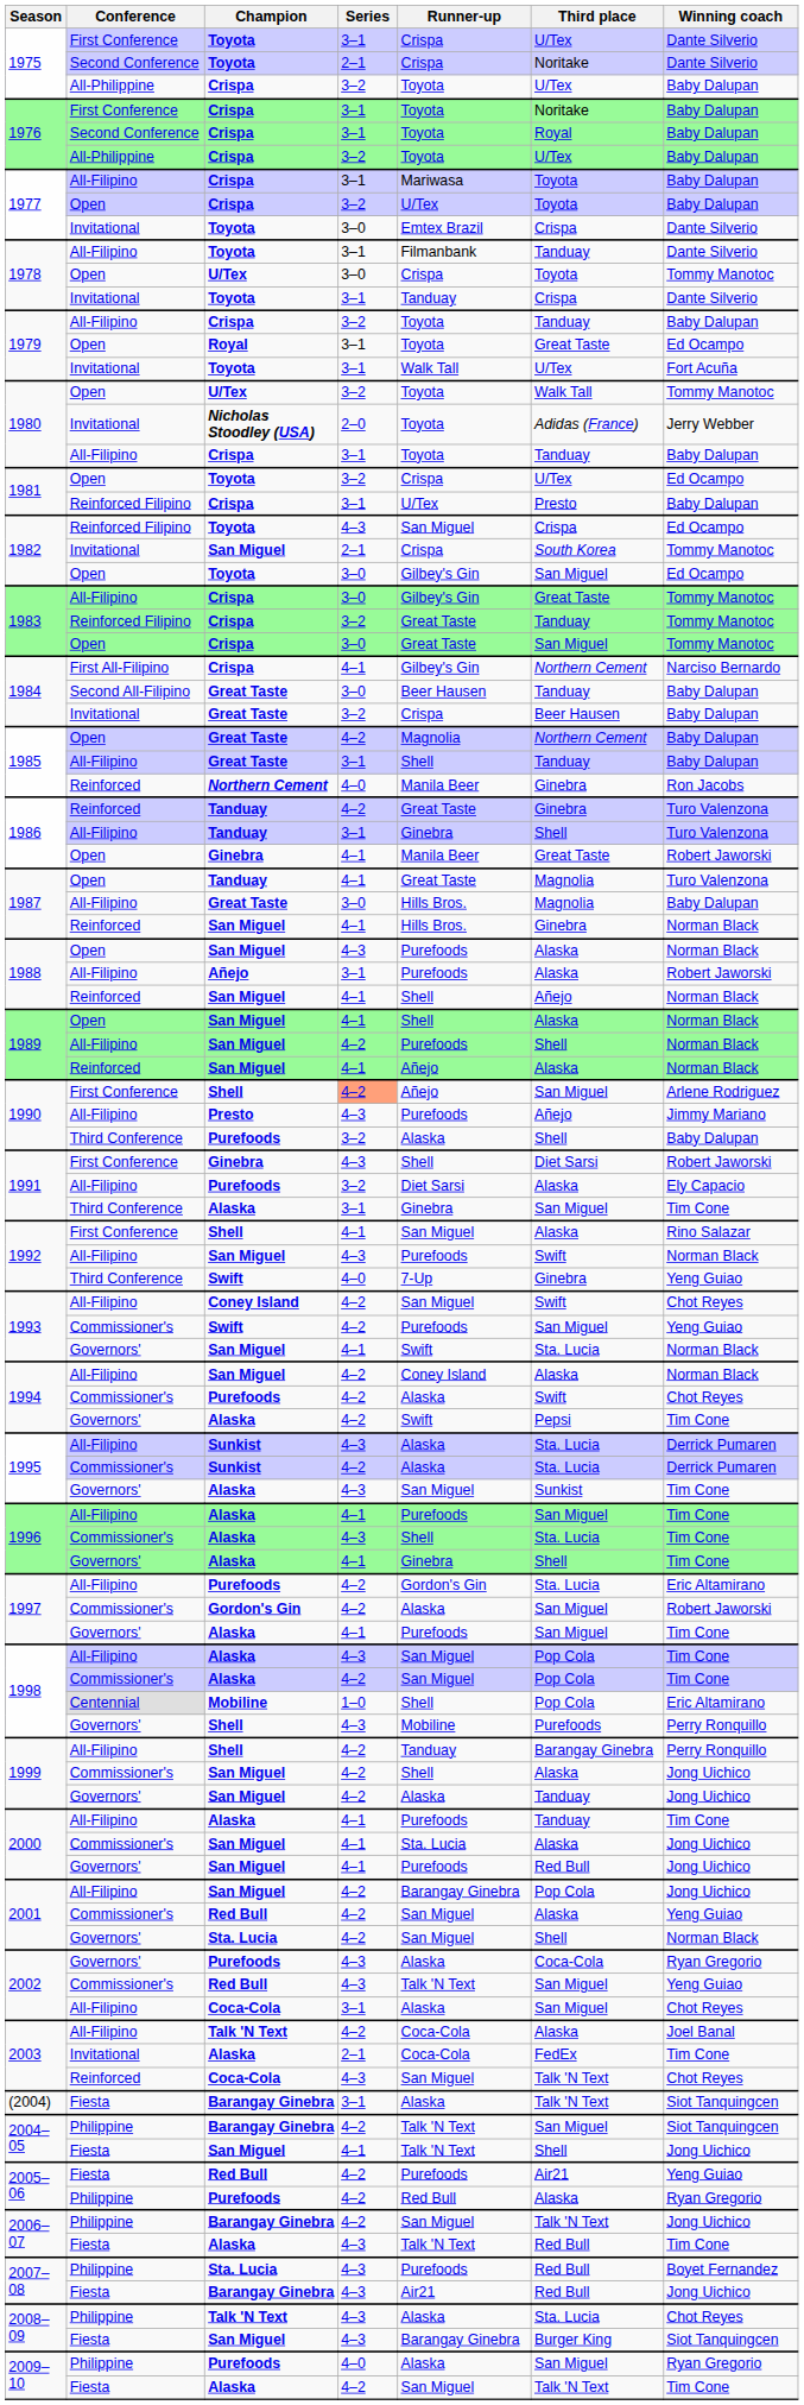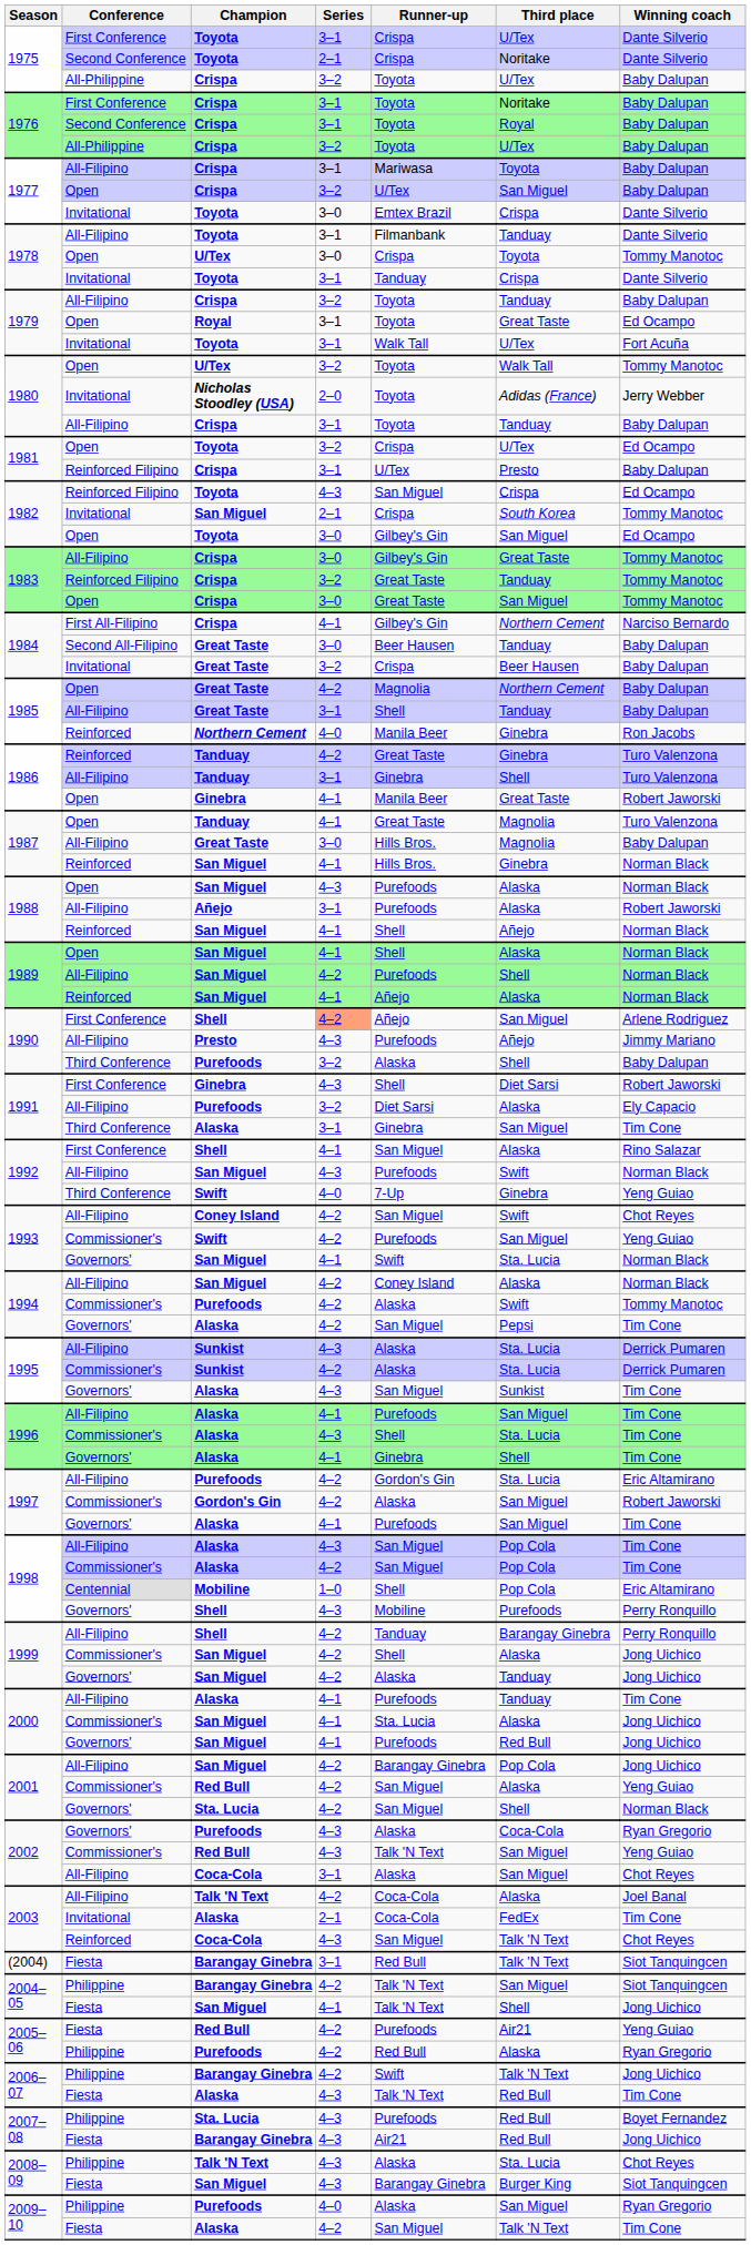1977 / Open | Third place: Toyota -> San Miguel
1994 / Commissioner's | Winning coach: Chot Reyes -> Tommy Manotoc
1994 / Governors' | Runner-up: Swift -> San Miguel
(2004) | Runner-up: Alaska -> Red Bull
2006–07 / Philippine | Runner-up: San Miguel -> Swift
